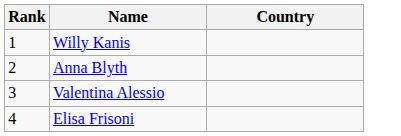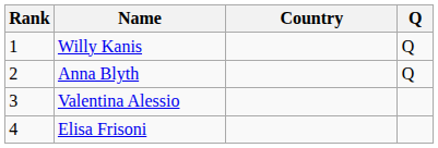+ column: Q | Q | Q
